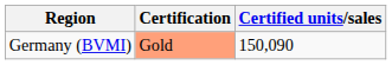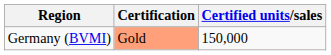Germany (BVMI) | Certified units/sales: 150,090 -> 150,000
